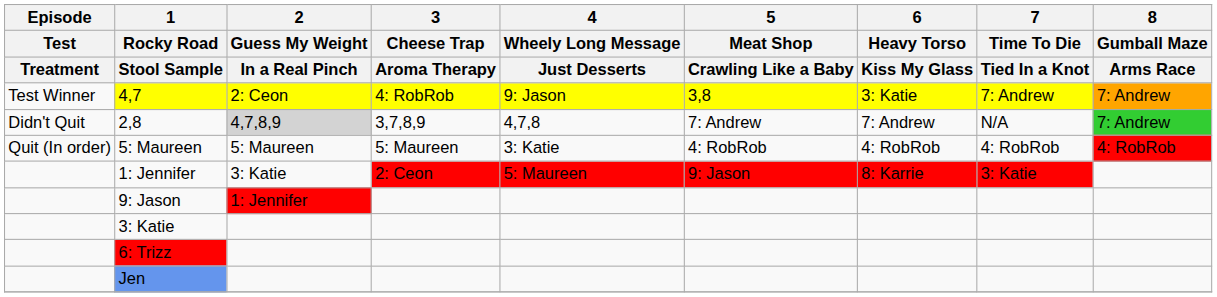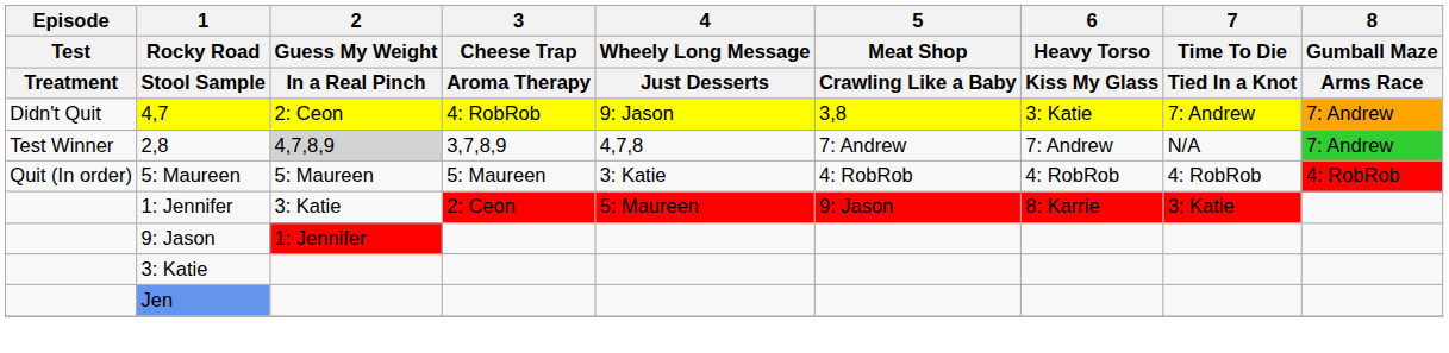4,7 | Episode / Test / Treatment: Test Winner -> Didn't Quit
2,8 | Episode / Test / Treatment: Didn't Quit -> Test Winner
- row: 6: Trizz
